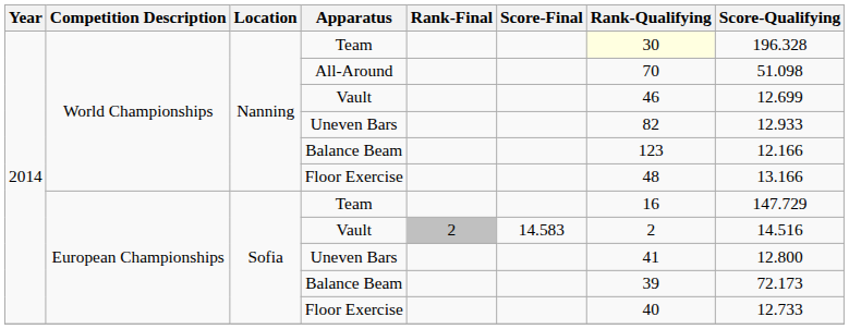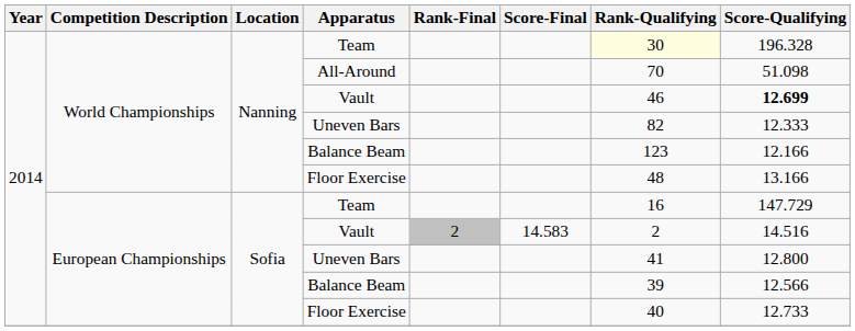World Championships / Vault | Score-Qualifying: normal -> bold
World Championships / Uneven Bars | Score-Qualifying: 12.933 -> 12.333
European Championships / Balance Beam | Score-Qualifying: 72.173 -> 12.566
